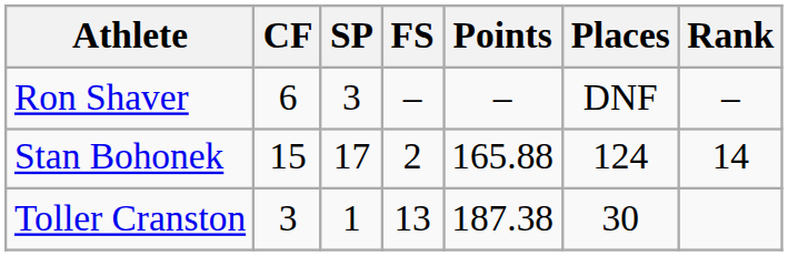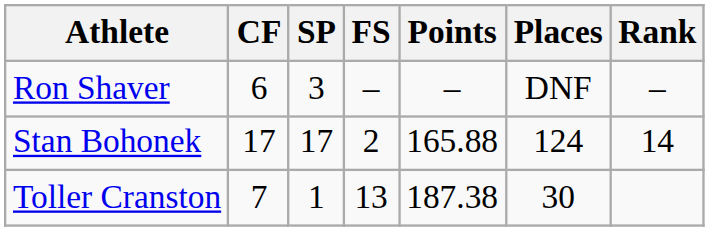Stan Bohonek | CF: 15 -> 17
Toller Cranston | CF: 3 -> 7
